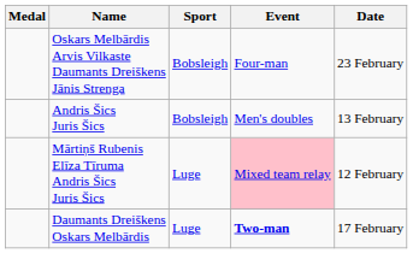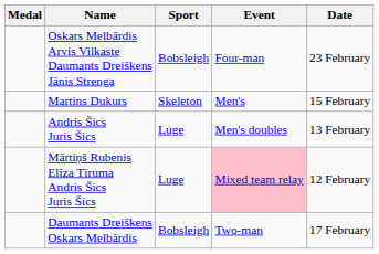+ row: Martins Dukurs | Skeleton | Men's | 15 February
Andris Šics Juris Šics | Sport: Bobsleigh -> Luge
Daumants Dreiškens Oskars Melbārdis | Sport: Luge -> Bobsleigh
Daumants Dreiškens Oskars Melbārdis | Event: bold -> normal
